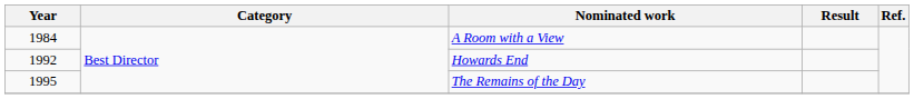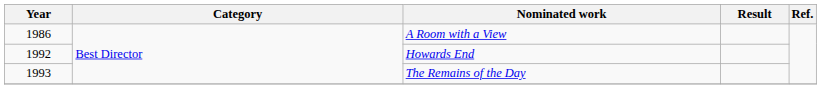A Room with a View | Year: 1984 -> 1986
The Remains of the Day | Year: 1995 -> 1993
